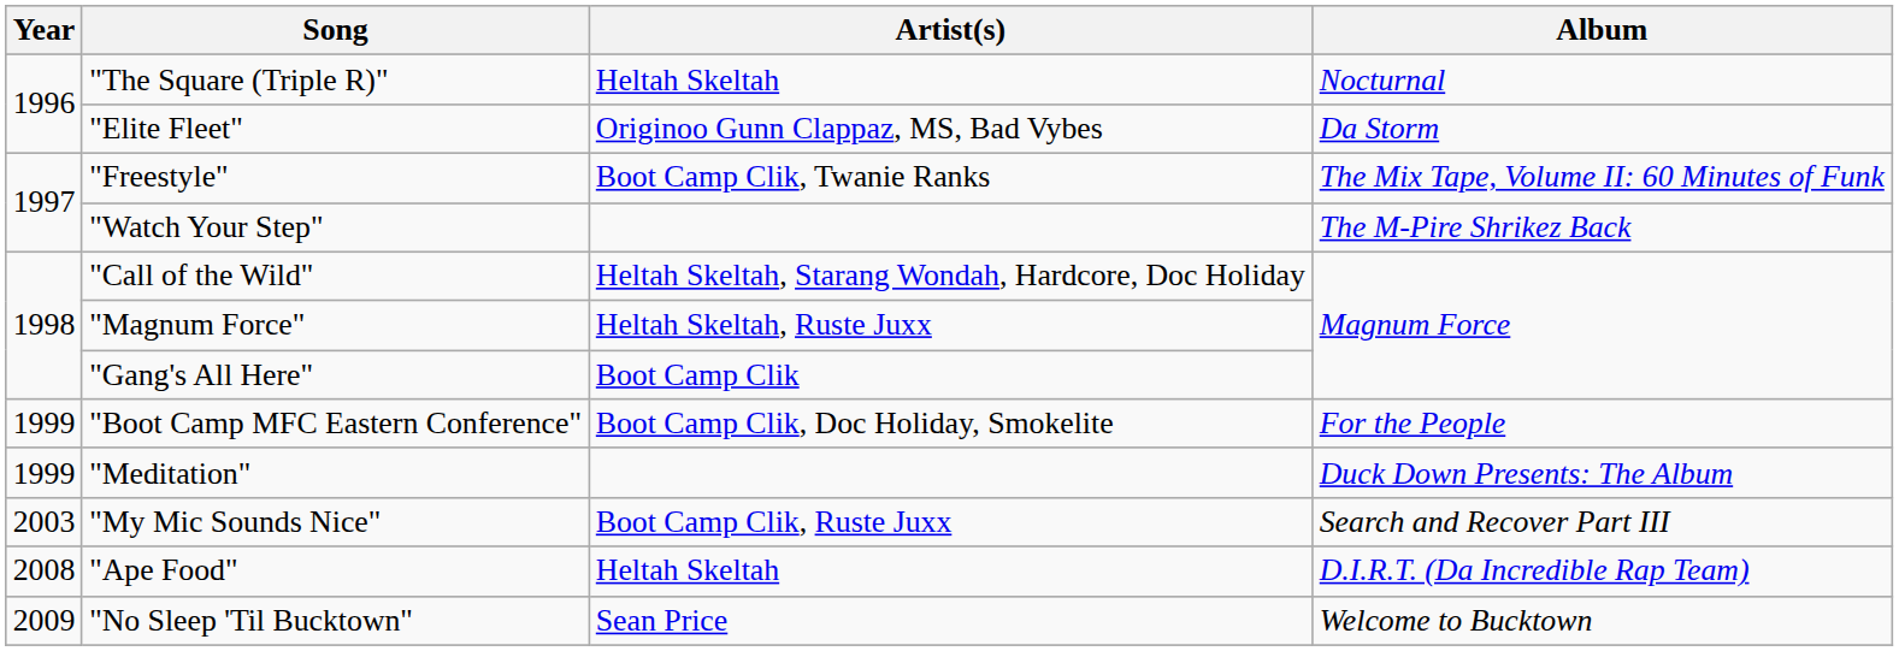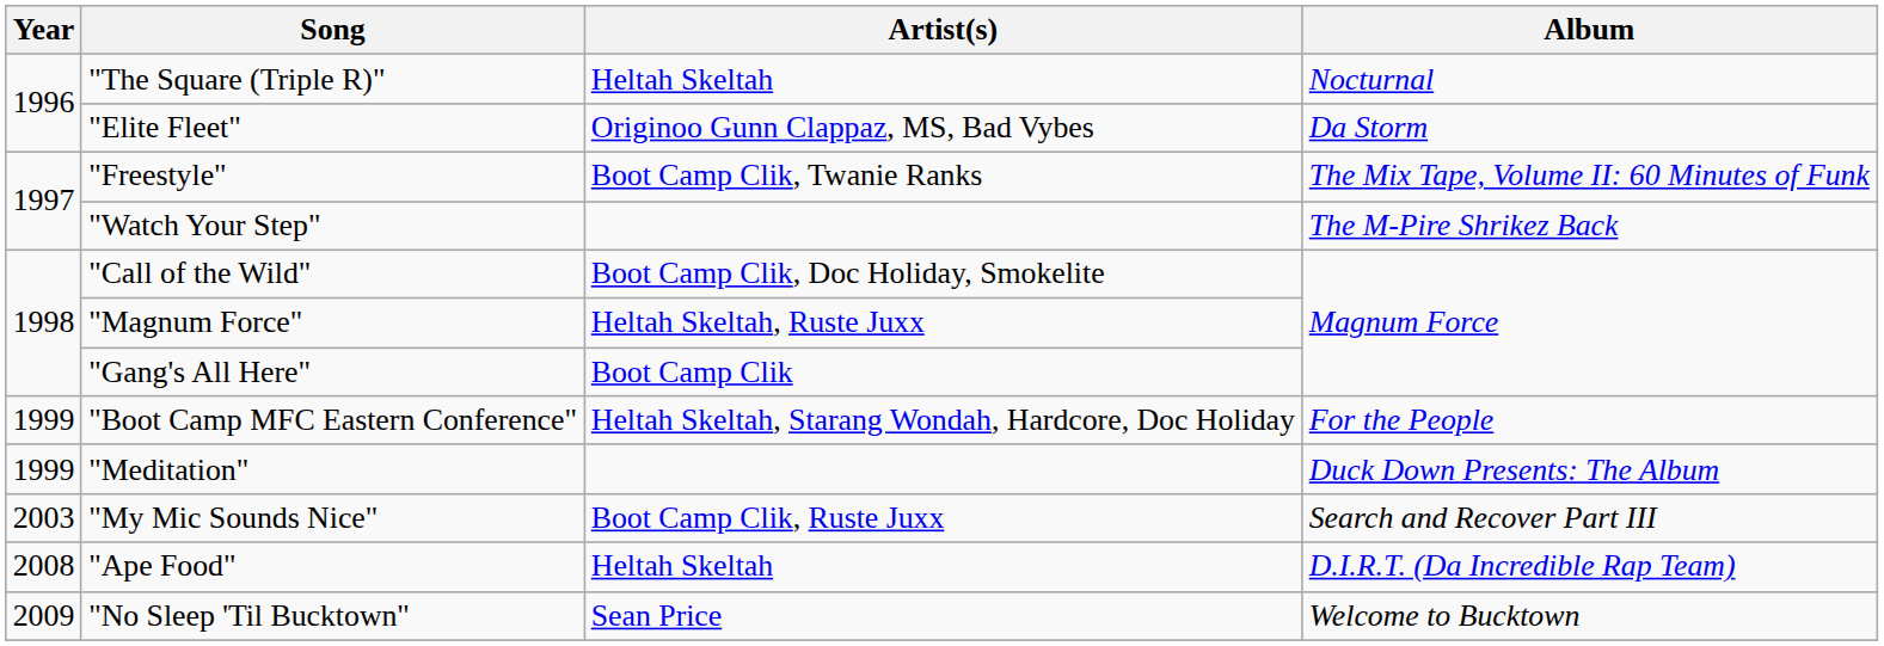"Call of the Wild" | Artist(s): Heltah Skeltah, Starang Wondah, Hardcore, Doc Holiday -> Boot Camp Clik, Doc Holiday, Smokelite
"Boot Camp MFC Eastern Conference" | Artist(s): Boot Camp Clik, Doc Holiday, Smokelite -> Heltah Skeltah, Starang Wondah, Hardcore, Doc Holiday
